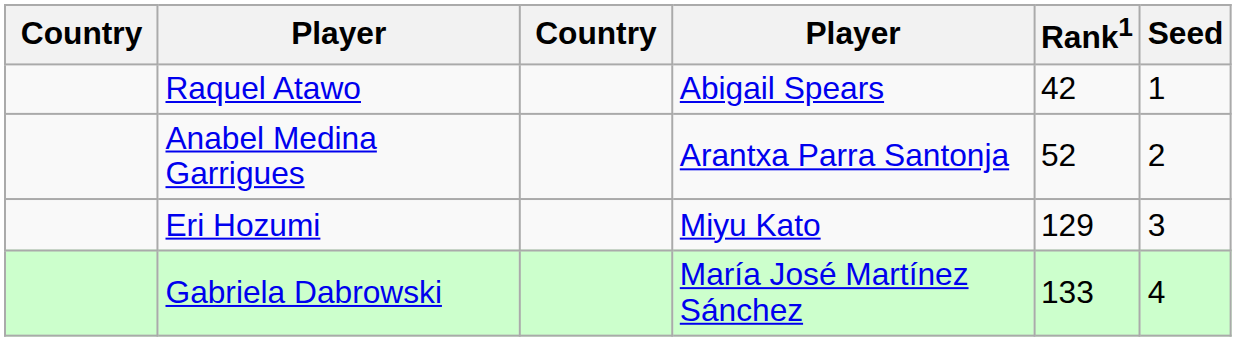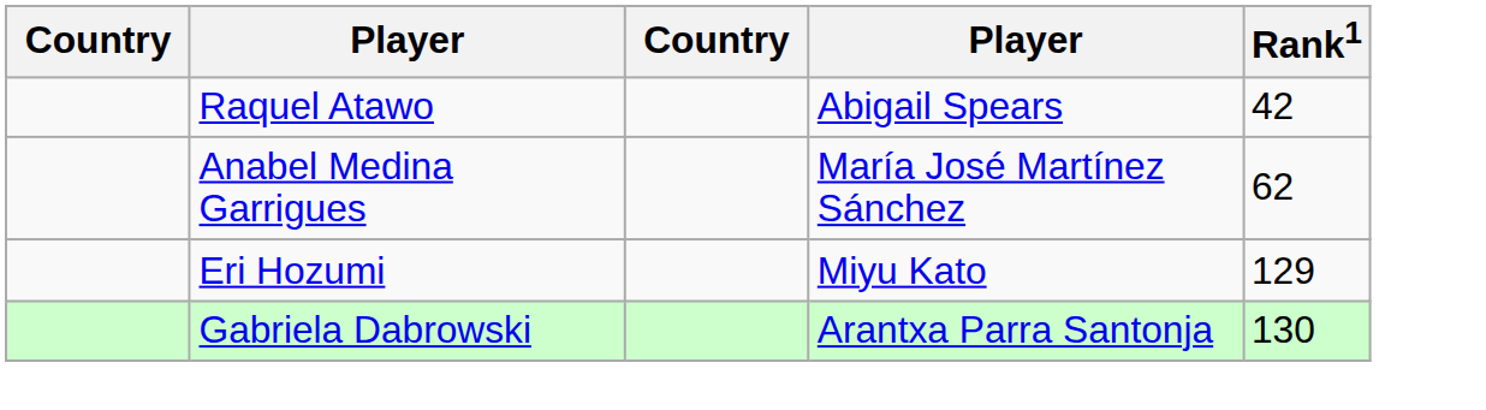- column: Seed | 1 | 2 | 3 | 4
Anabel Medina Garrigues | column 4: Arantxa Parra Santonja -> María José Martínez Sánchez
Anabel Medina Garrigues | Rank1: 52 -> 62
Gabriela Dabrowski | column 4: María José Martínez Sánchez -> Arantxa Parra Santonja
Gabriela Dabrowski | Rank1: 133 -> 130
